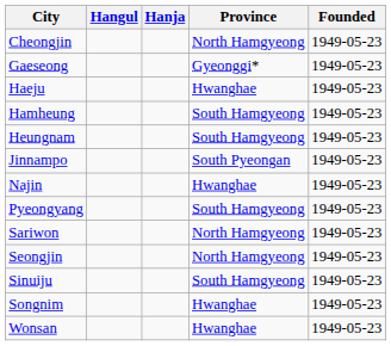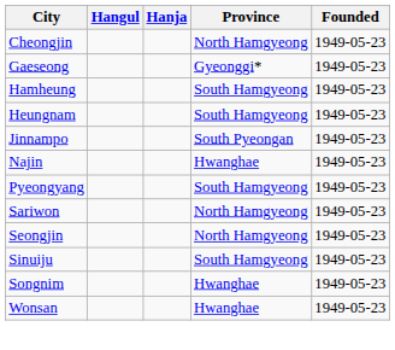- row: Haeju | Hwanghae | 1949-05-23
